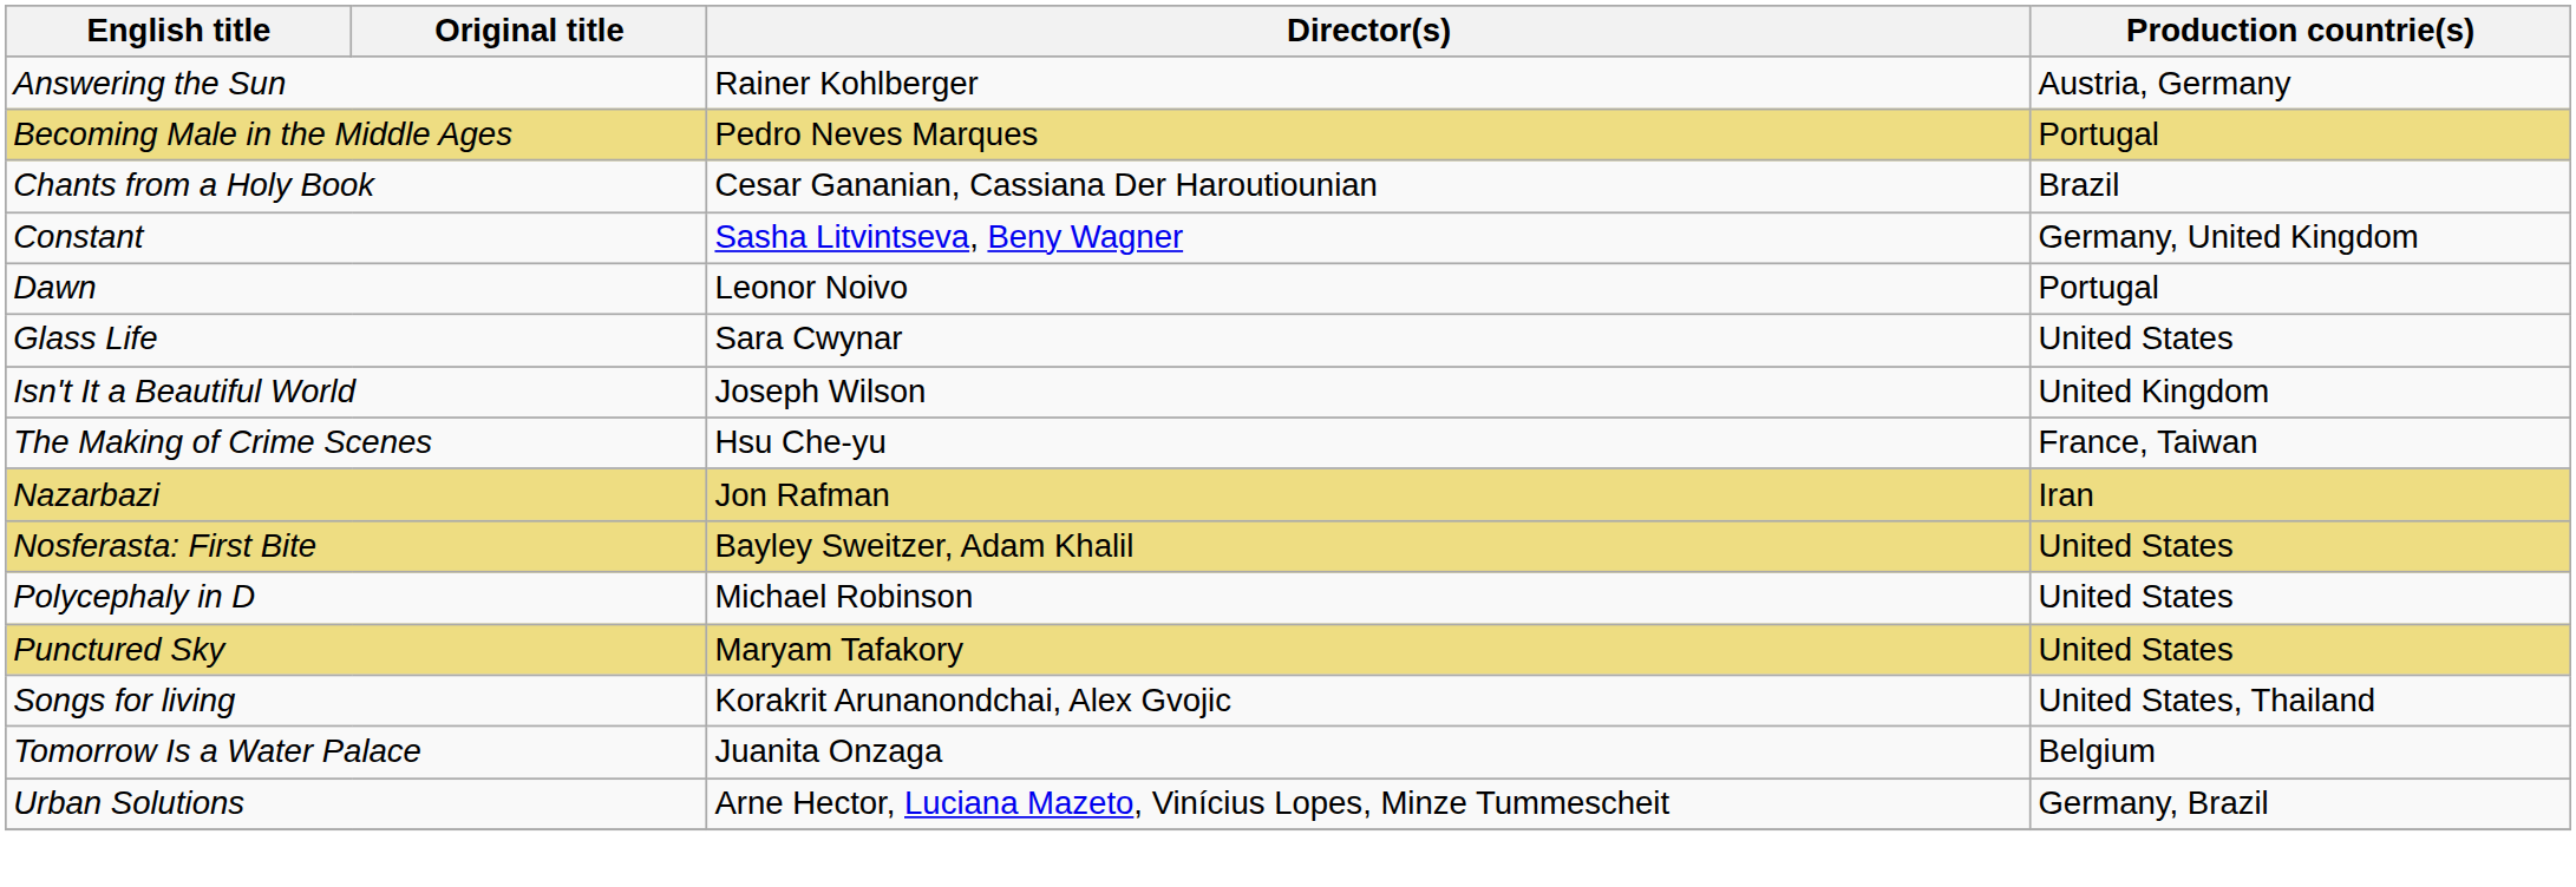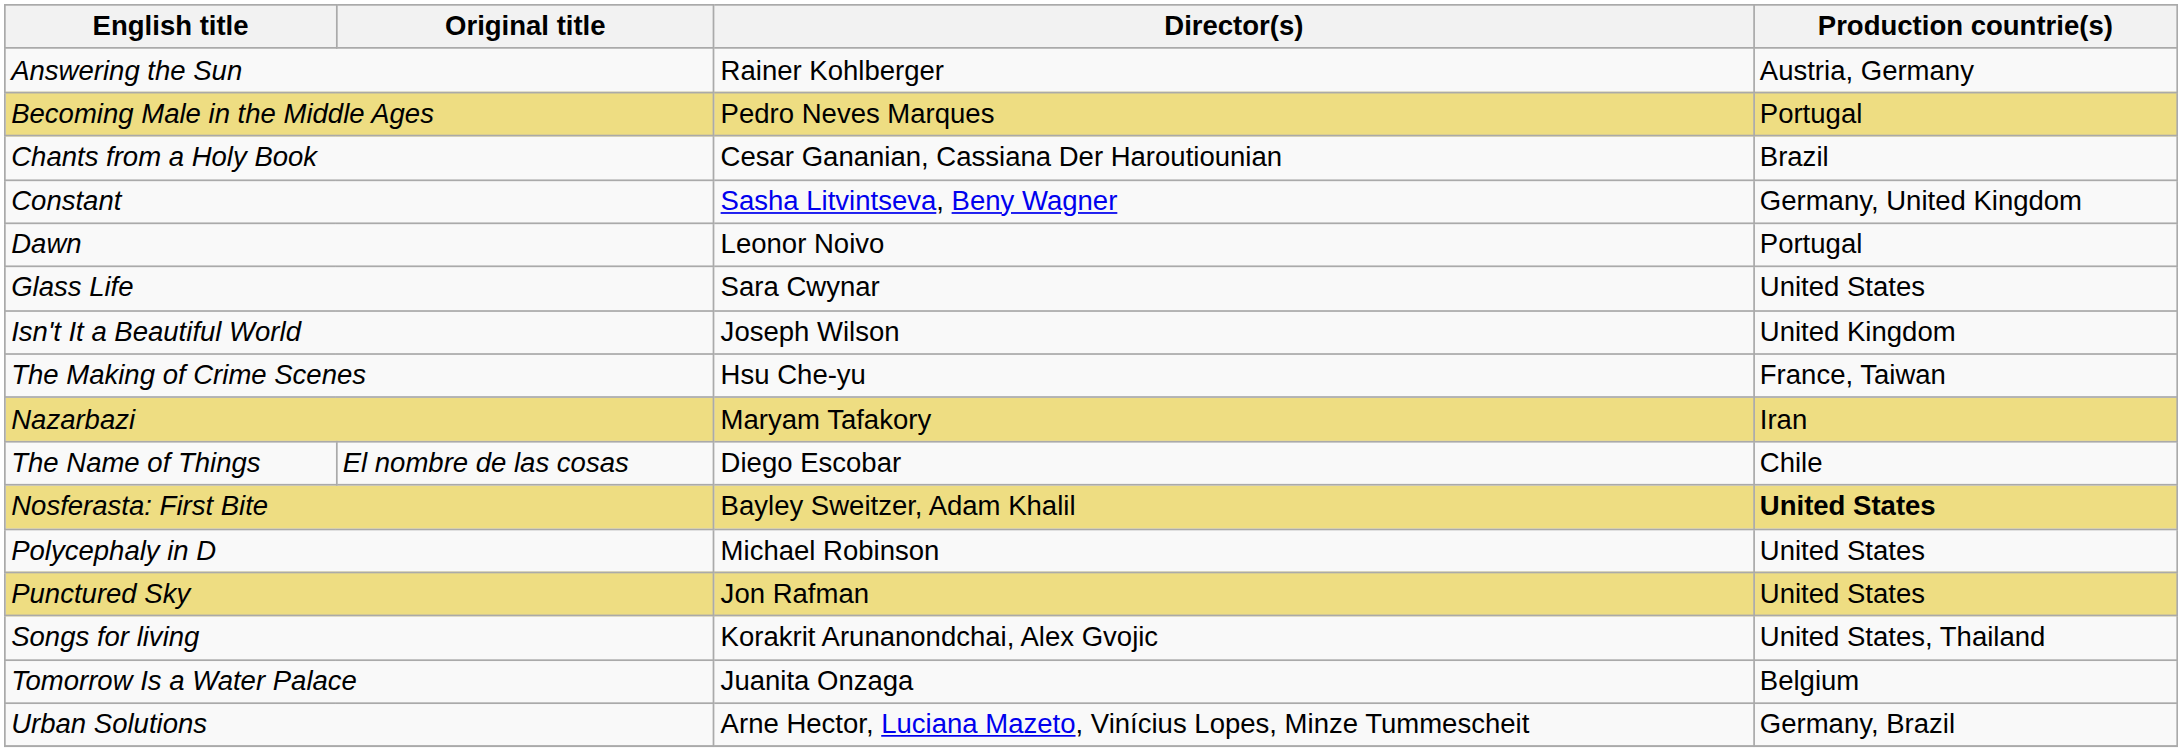Nazarbazi | Director(s): Jon Rafman -> Maryam Tafakory
+ row: The Name of Things | El nombre de las cosas | Diego Escobar | Chile
Nosferasta: First Bite | Production countrie(s): normal -> bold
Punctured Sky | Director(s): Maryam Tafakory -> Jon Rafman
